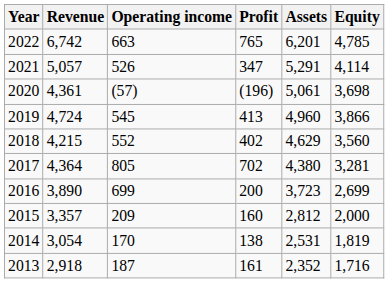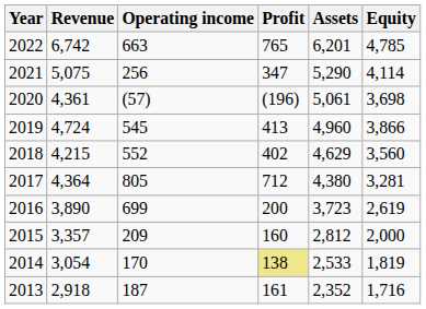2021 | Revenue: 5,057 -> 5,075
2021 | Operating income: 526 -> 256
2021 | Assets: 5,291 -> 5,290
2017 | Profit: 702 -> 712
2016 | Equity: 2,699 -> 2,619
2014 | Profit: no background -> khaki background
2014 | Assets: 2,531 -> 2,533
